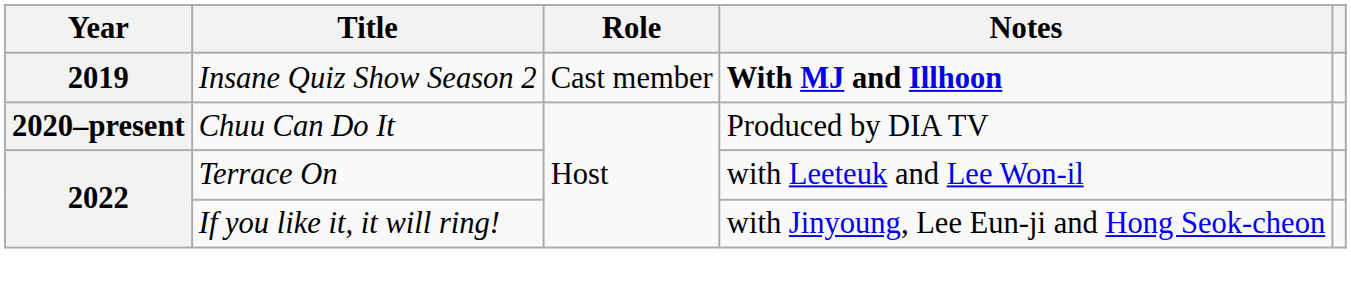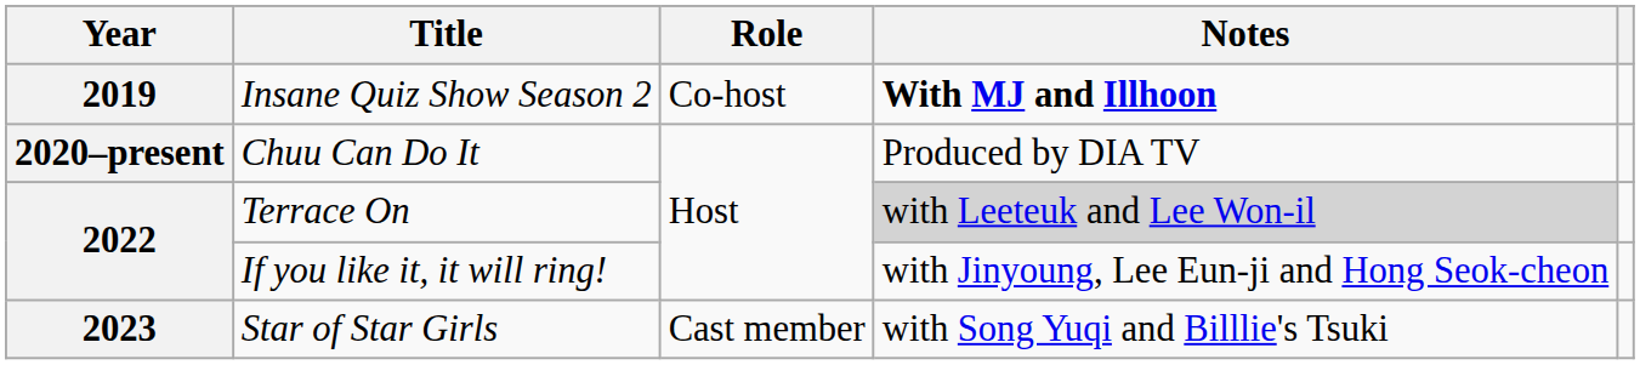Insane Quiz Show Season 2 | Role: Cast member -> Co-host
Terrace On | Notes: no background -> lightgrey background
+ row: 2023 | Star of Star Girls | Cast member | with Song Yuqi and Billlie's Tsuki
